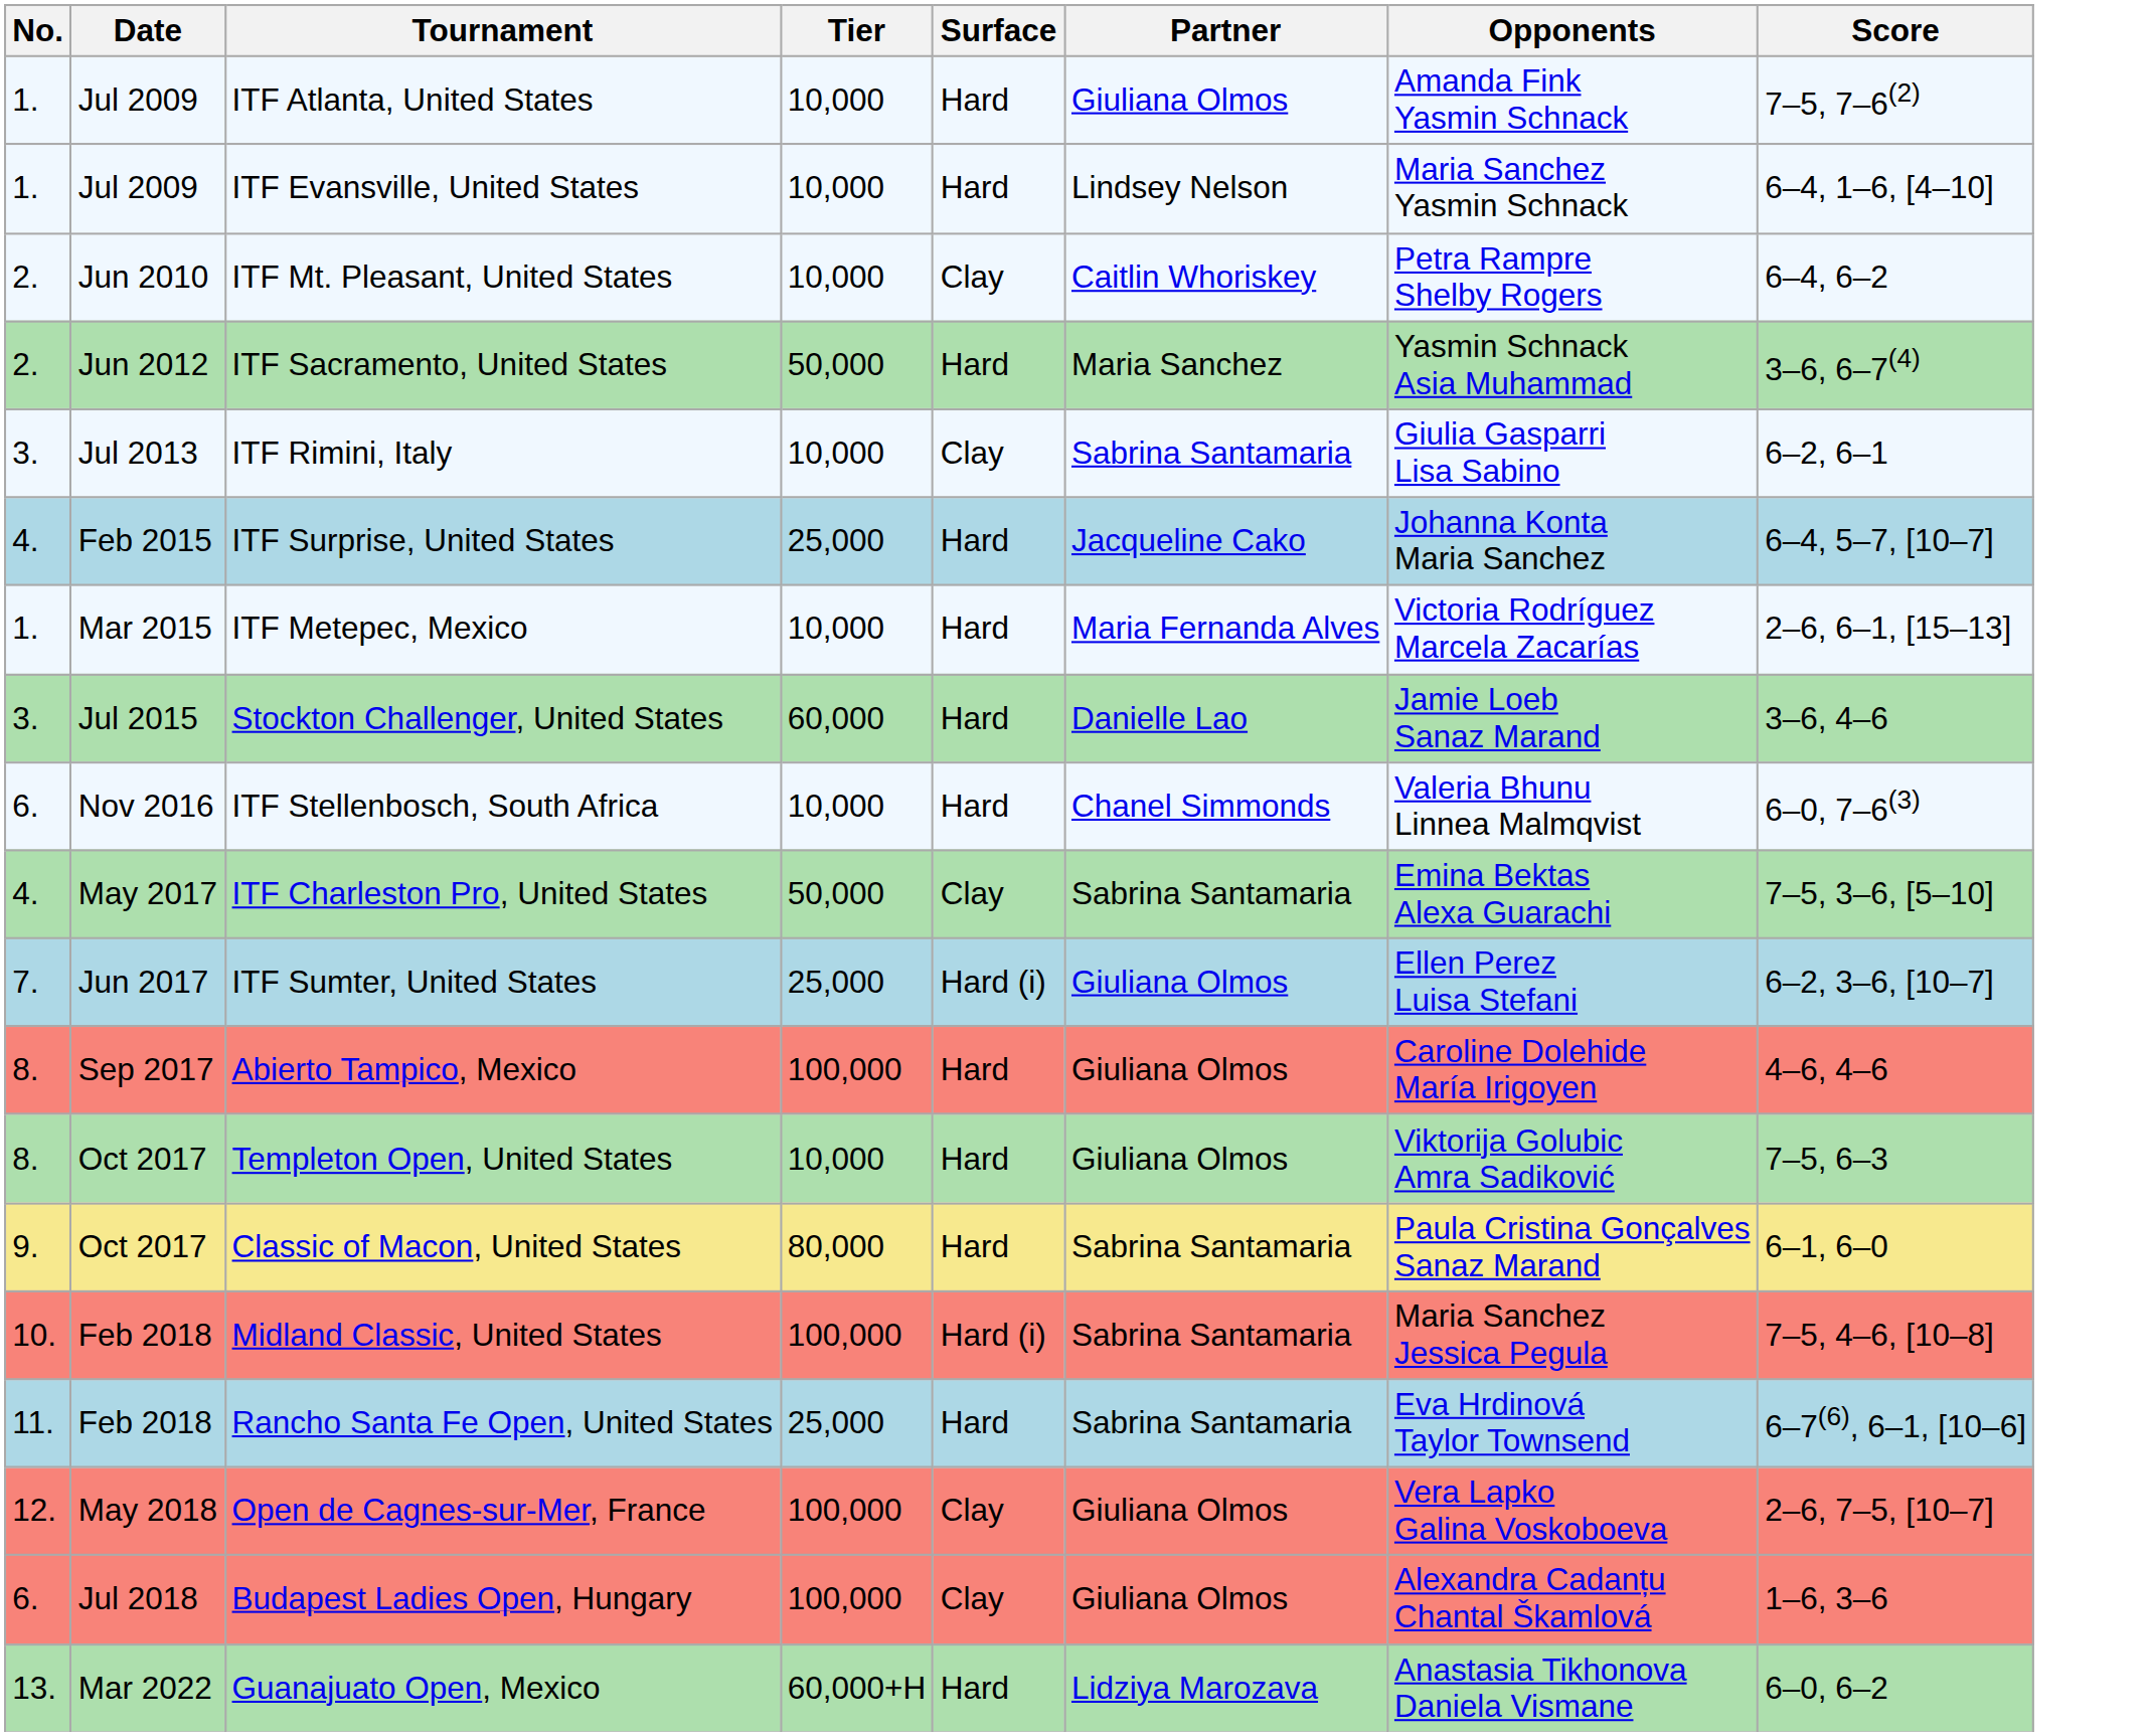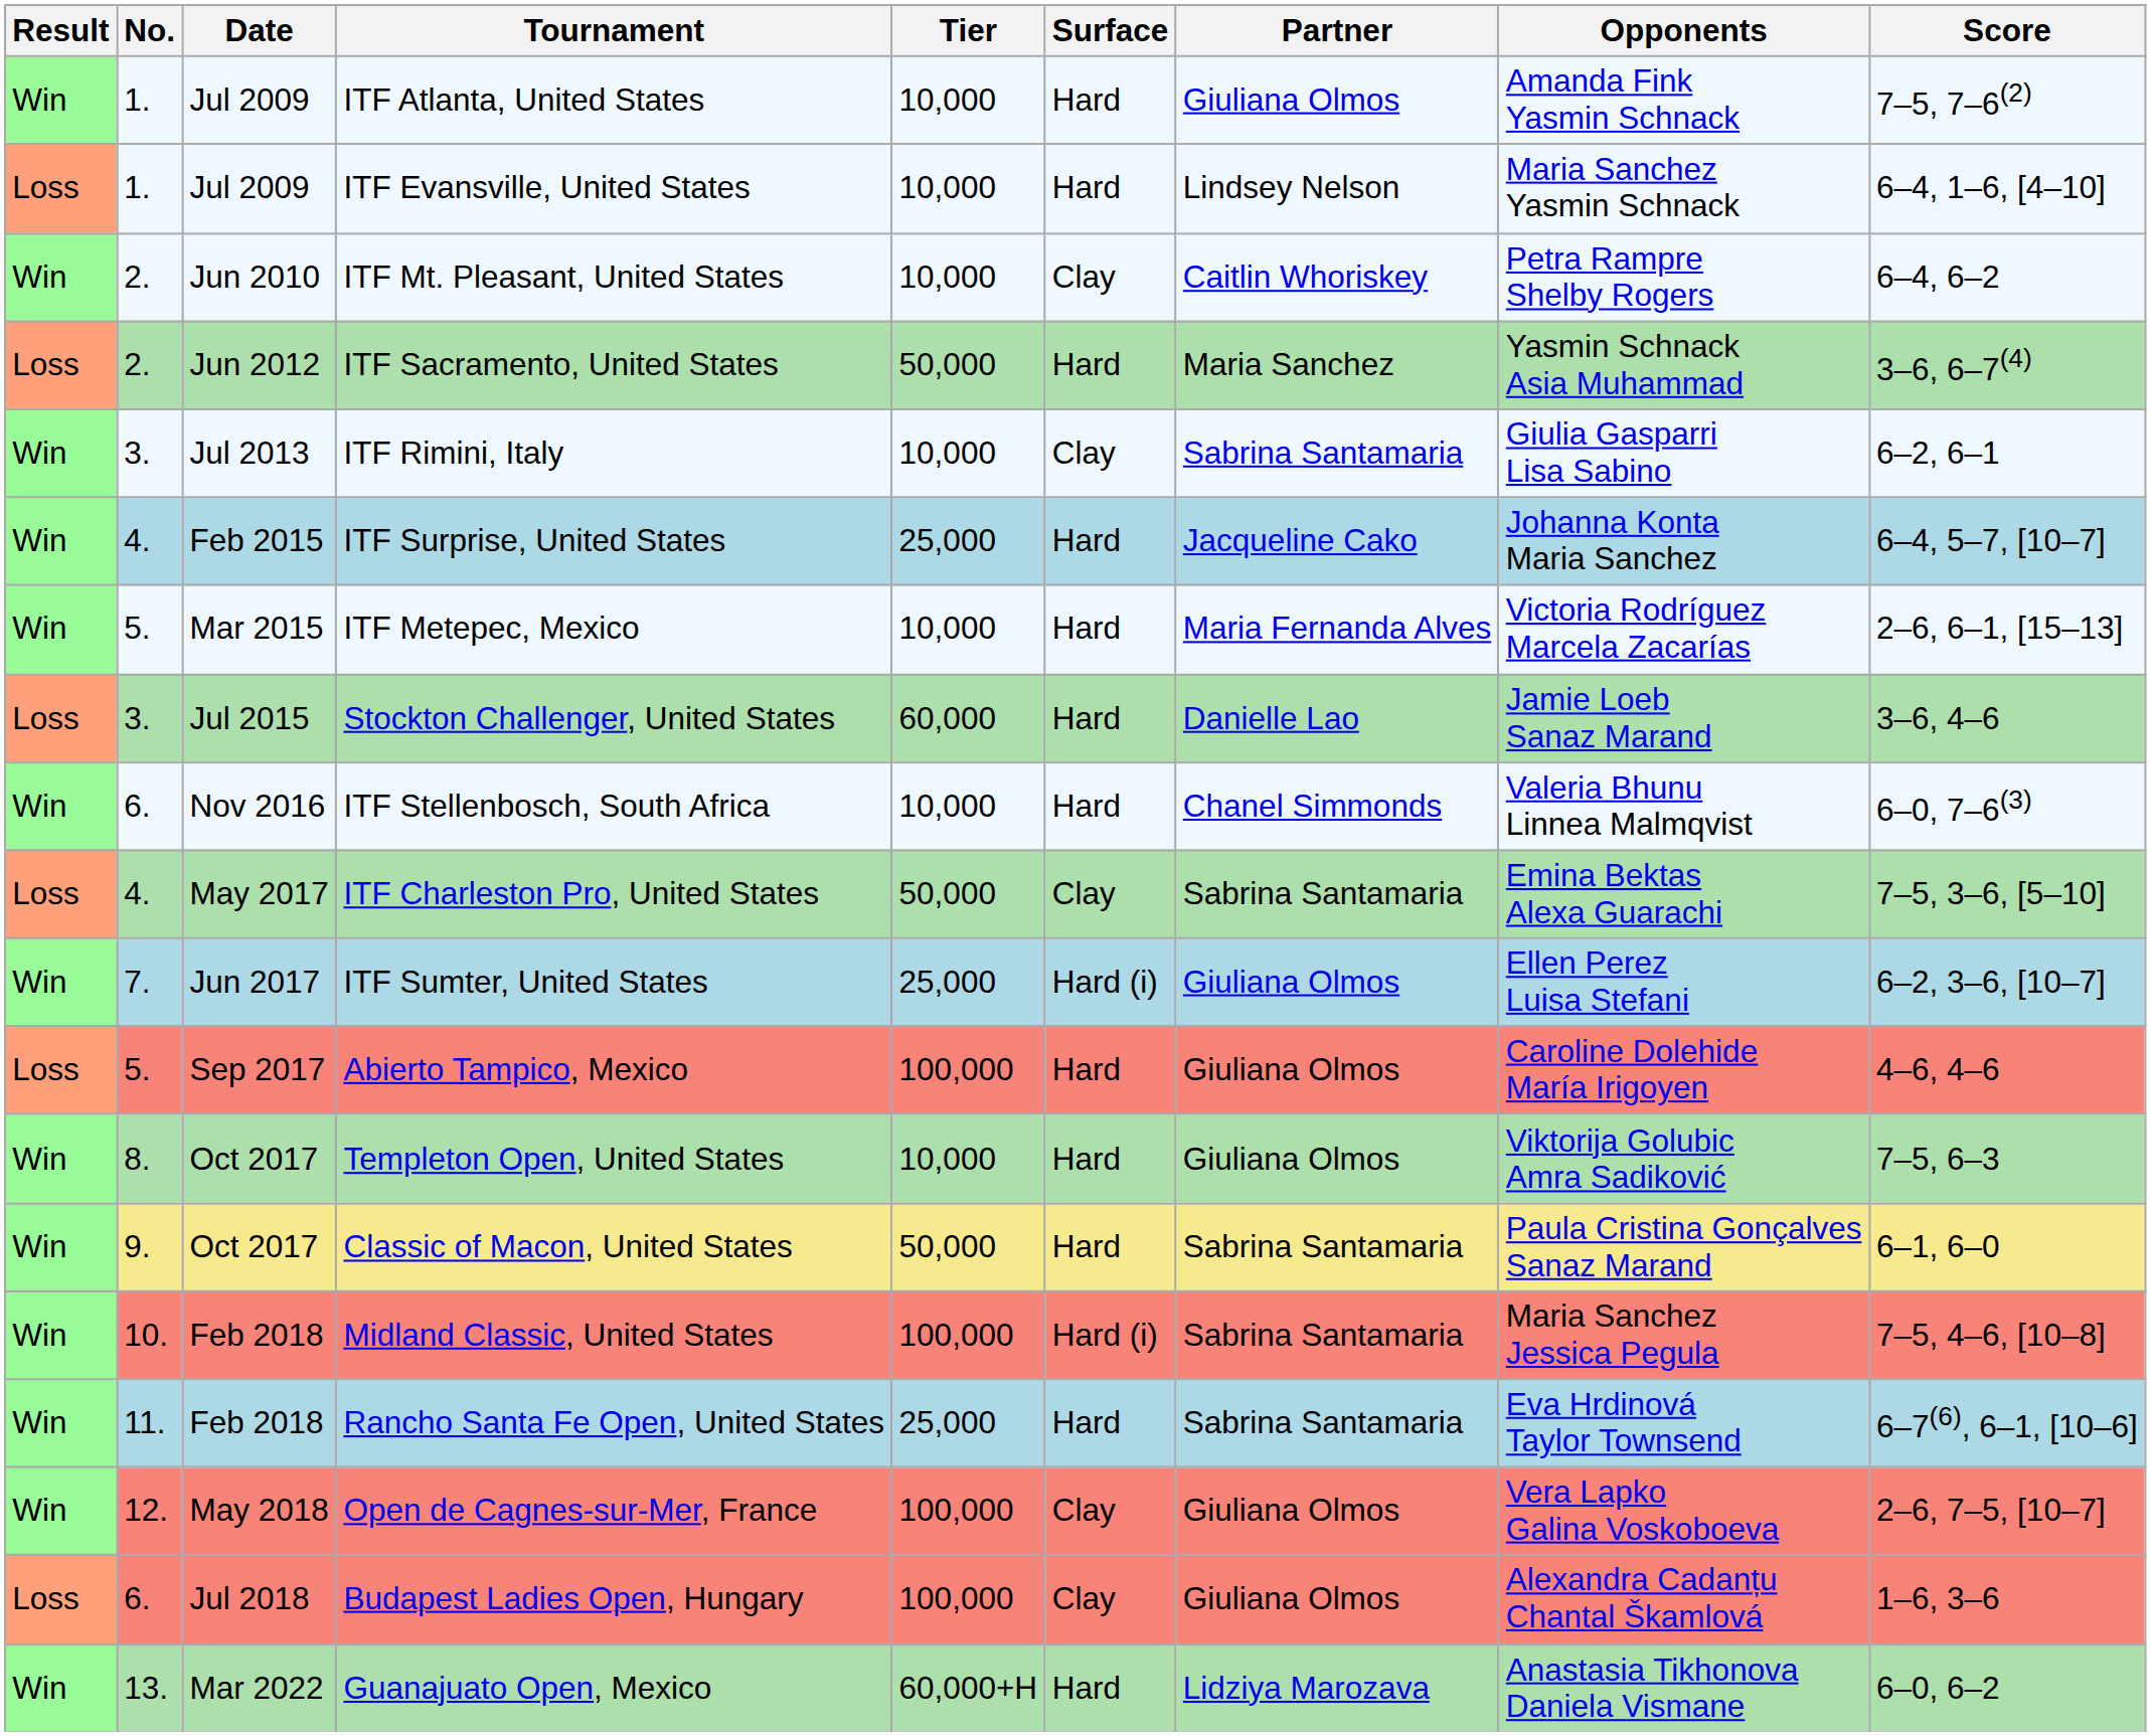+ column: Result | Win | Loss | Win | Loss | Win | Win | Win | Loss | Win | Loss | Win | Loss | Win | Win | Win | Win | Win | Loss | Win
ITF Metepec, Mexico | No.: 1. -> 5.
Abierto Tampico, Mexico | No.: 8. -> 5.
Classic of Macon, United States | Tier: 80,000 -> 50,000
